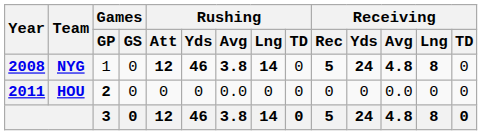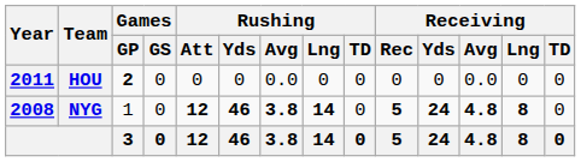rows swapped: NYG <-> HOU
